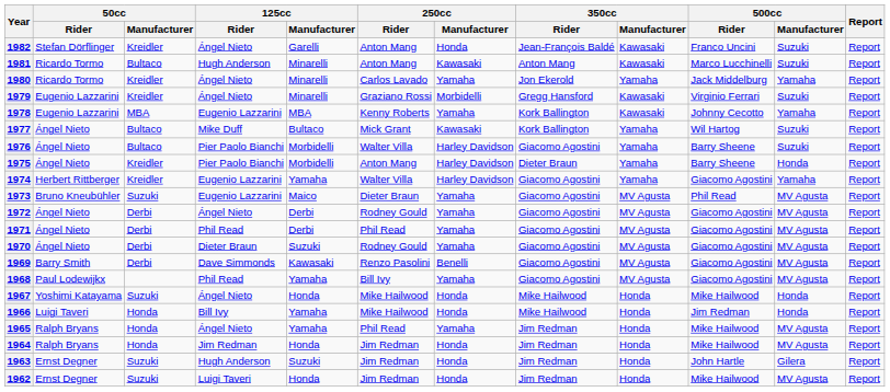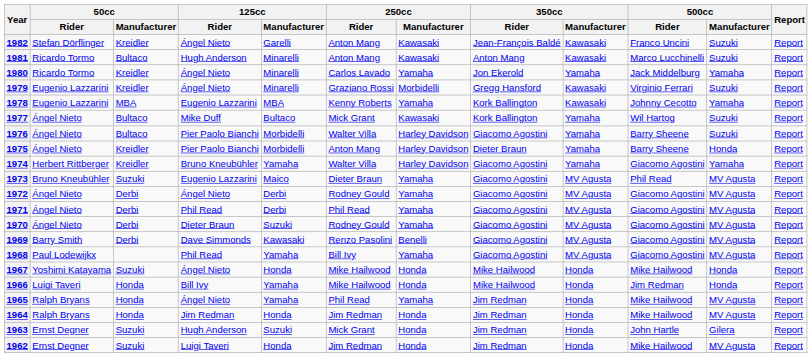1982 | 250cc / Manufacturer: Honda -> Kawasaki
1974 | 125cc / Rider: Eugenio Lazzarini -> Bruno Kneubühler
1963 | 250cc / Rider: Jim Redman -> Mick Grant
